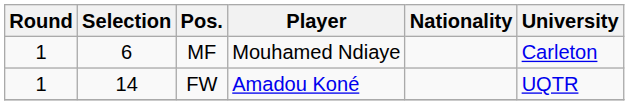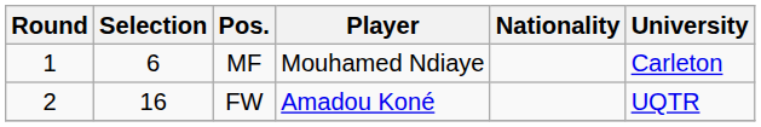FW | Round: 1 -> 2
FW | Selection: 14 -> 16
